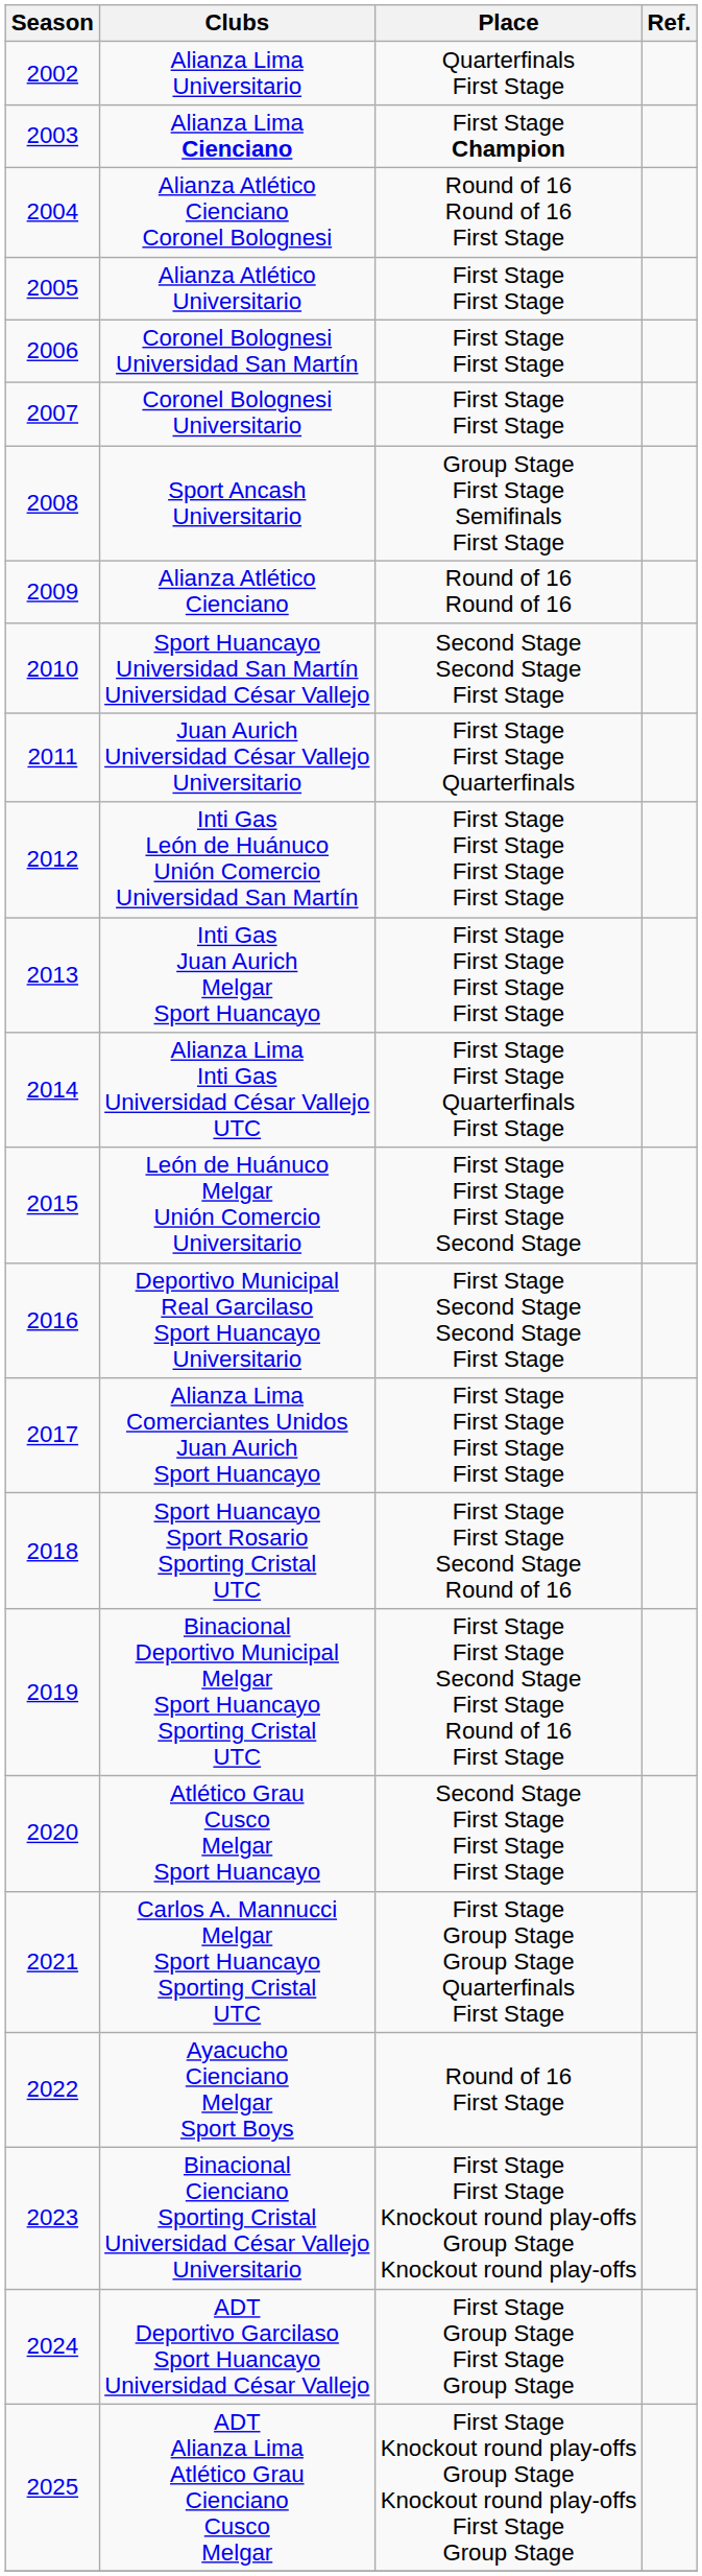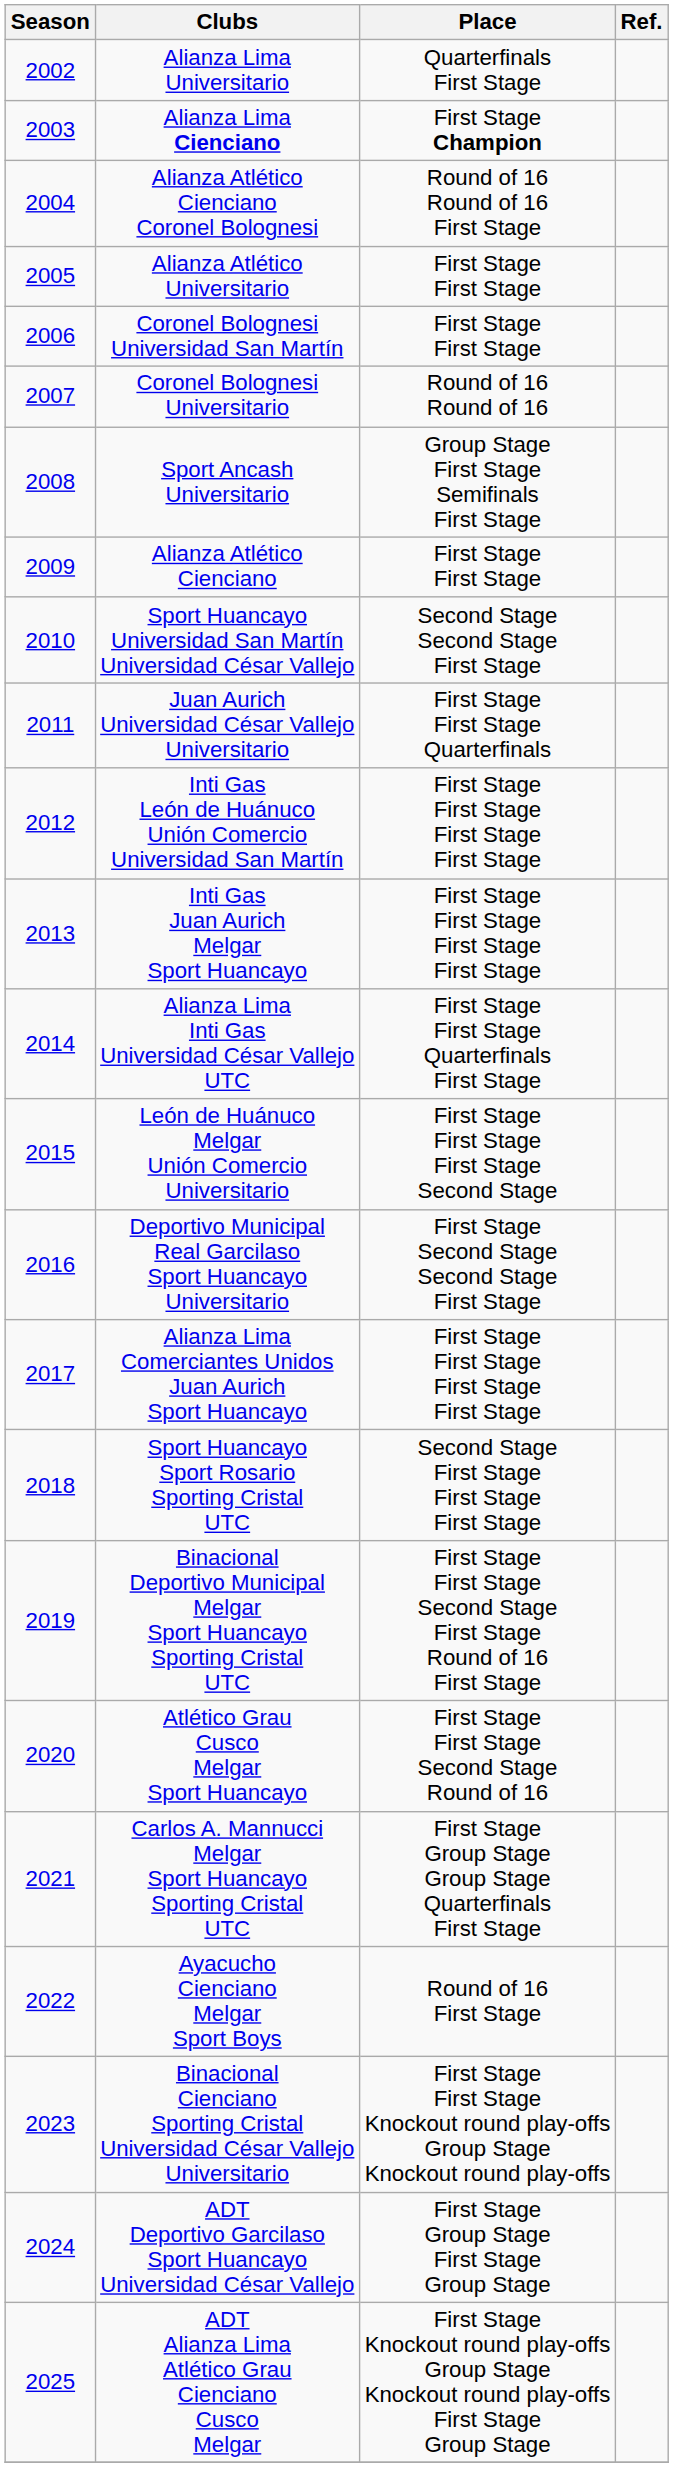Coronel Bolognesi Universitario | Place: First Stage First Stage -> Round of 16 Round of 16
Alianza Atlético Cienciano | Place: Round of 16 Round of 16 -> First Stage First Stage
Sport Huancayo Sport Rosario Sporting Cristal UTC | Place: First Stage First Stage Second Stage Round of 16 -> Second Stage First Stage First Stage First Stage
Atlético Grau Cusco Melgar Sport Huancayo | Place: Second Stage First Stage First Stage First Stage -> First Stage First Stage Second Stage Round of 16
